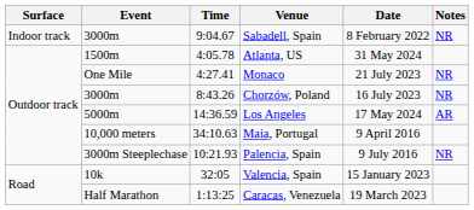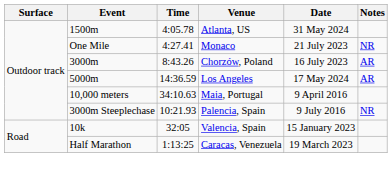- row: Indoor track | 3000m | 9:04.67 | Sabadell, Spain | 8 February 2022 | NR
Chorzów, Poland | Notes: NR -> AR
